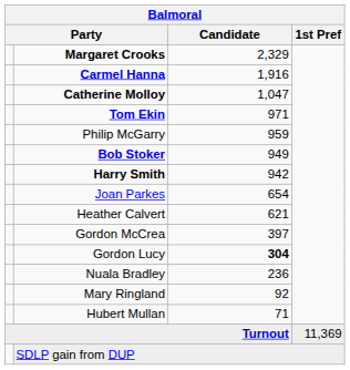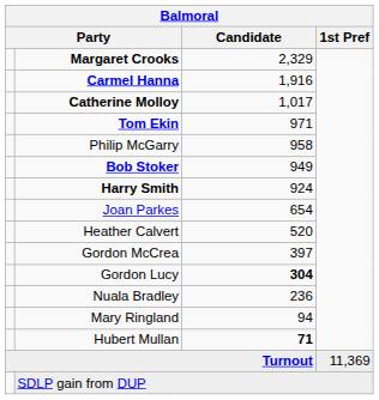Catherine Molloy | Candidate: 1,047 -> 1,017
Philip McGarry | Candidate: 959 -> 958
Harry Smith | Candidate: 942 -> 924
Heather Calvert | Candidate: 621 -> 520
Mary Ringland | Candidate: 92 -> 94
Hubert Mullan | Candidate: normal -> bold
